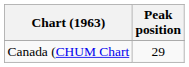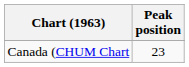Canada (CHUM Chart | Peak position: 29 -> 23
